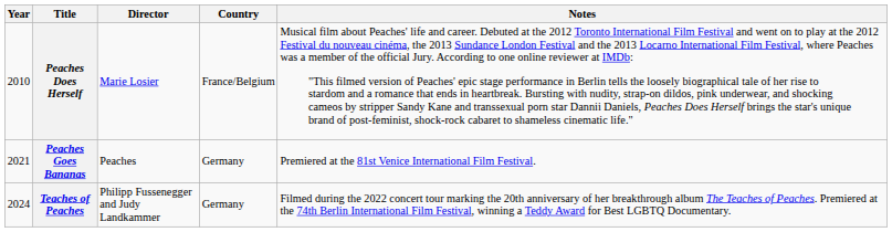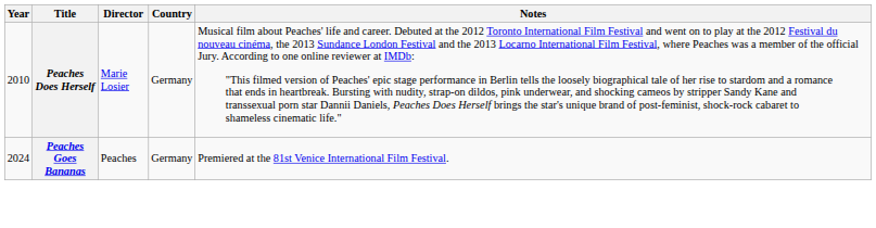Peaches Does Herself | Country: France/Belgium -> Germany
Peaches Goes Bananas | Year: 2021 -> 2024
- row: 2024 | Teaches of Peaches | Philipp Fussenegger and Judy Landkammer | Germany | Filmed during the 2022 concert tour marking the 20th anniversary of her breakthrough album The Teaches of Peaches. Premiered at the 74th Berlin International Film Festival, winning a Teddy Award for Best LGBTQ Documentary.
